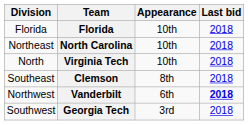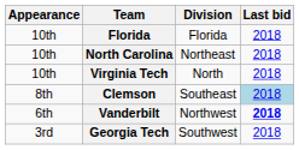columns swapped: Division <-> Appearance
Clemson | Last bid: no background -> lightblue background
